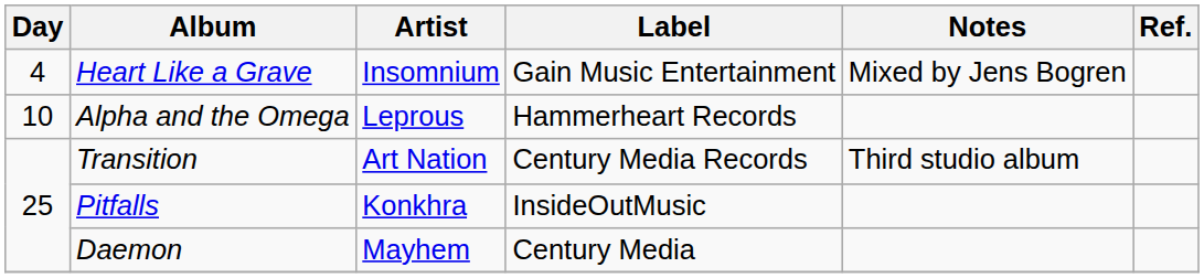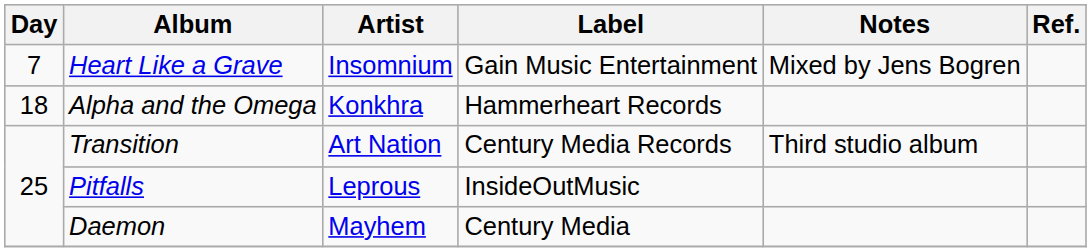Heart Like a Grave | Day: 4 -> 7
Alpha and the Omega | Day: 10 -> 18
Alpha and the Omega | Artist: Leprous -> Konkhra
Pitfalls | Artist: Konkhra -> Leprous
